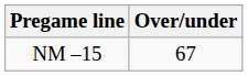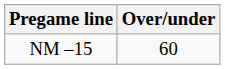NM –15 | Over/under: 67 -> 60
